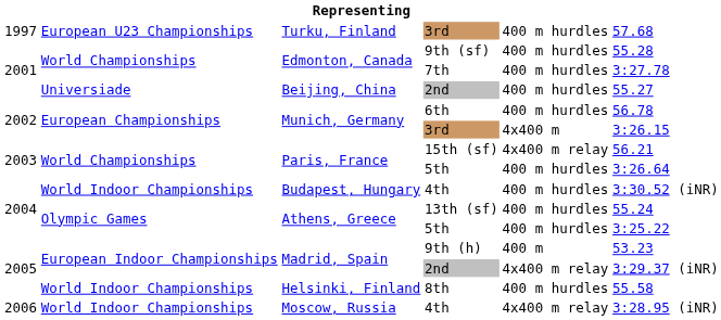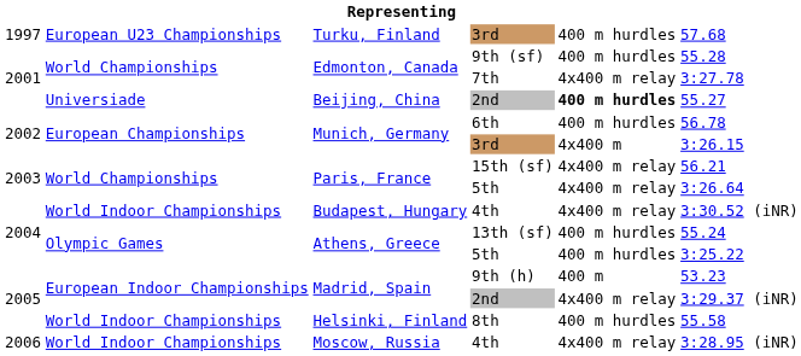7th | column 5: 400 m hurdles -> 4x400 m relay
Beijing, China / 2nd | column 5: normal -> bold
Paris, France / 5th | column 5: 400 m hurdles -> 4x400 m relay
Budapest, Hungary / 4th | column 5: 400 m hurdles -> 4x400 m relay
